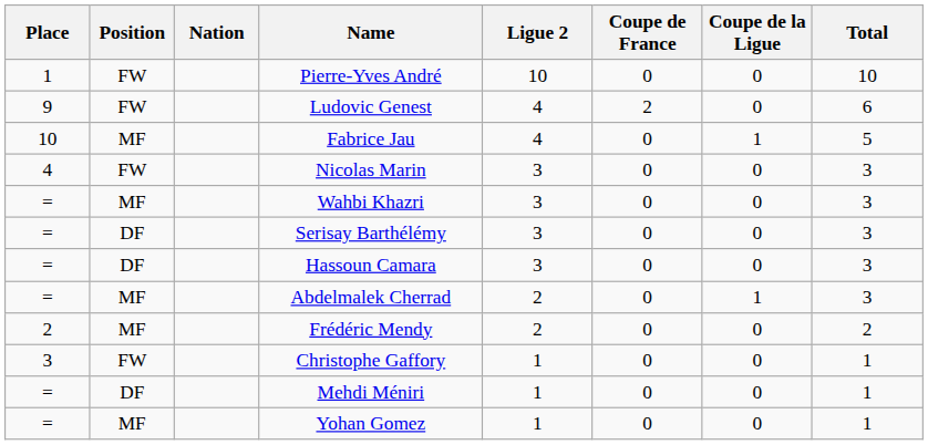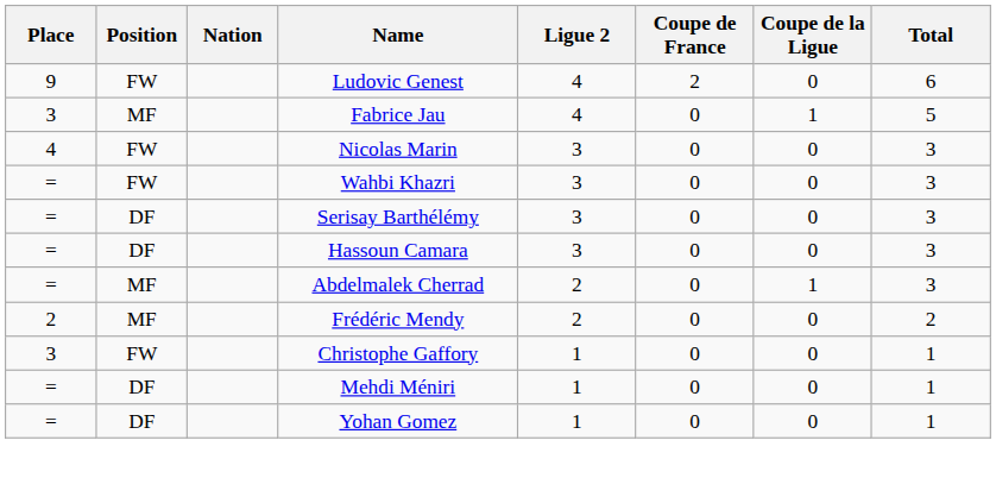- row: 1 | FW | Pierre-Yves André | 10 | 0 | 0 | 10
Fabrice Jau | Place: 10 -> 3
Wahbi Khazri | Position: MF -> FW
Yohan Gomez | Position: MF -> DF
